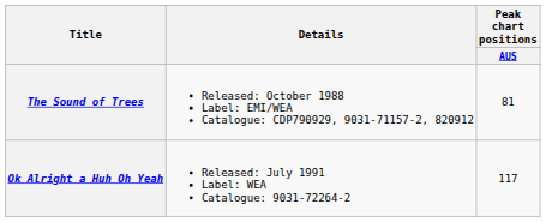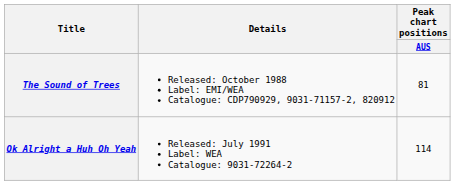Ok Alright a Huh Oh Yeah | Peak chart positions / AUS: 117 -> 114
